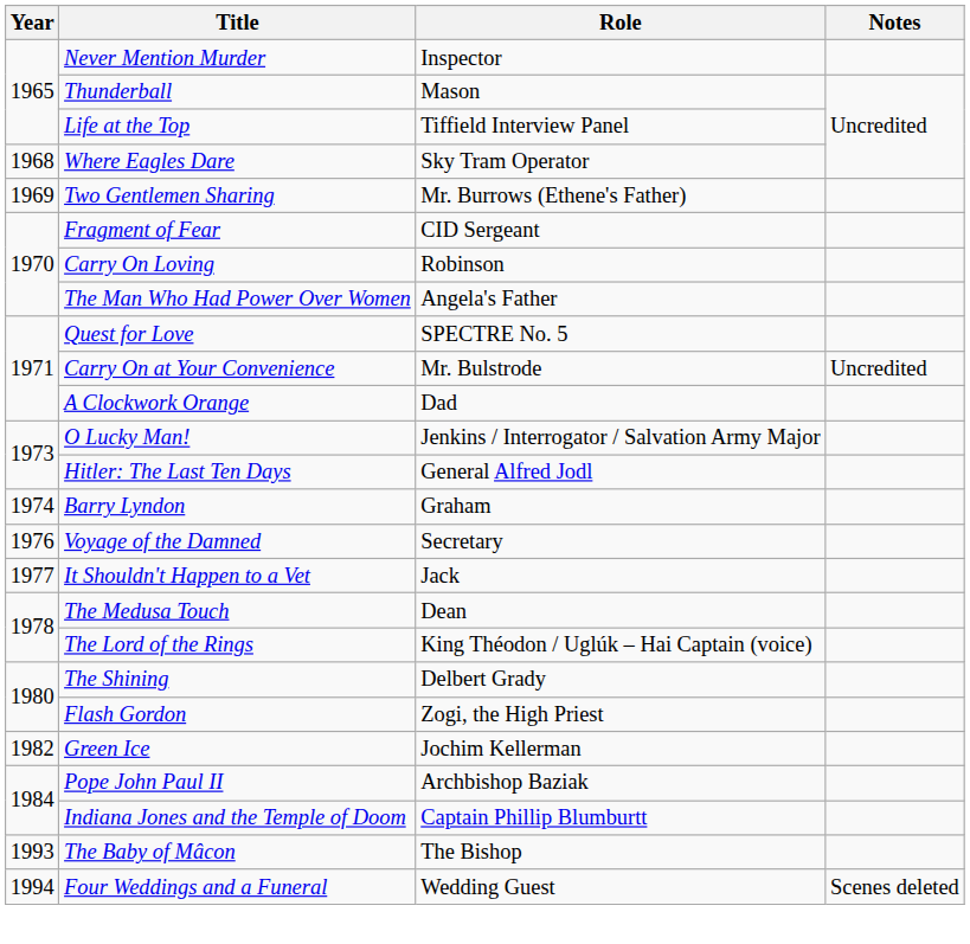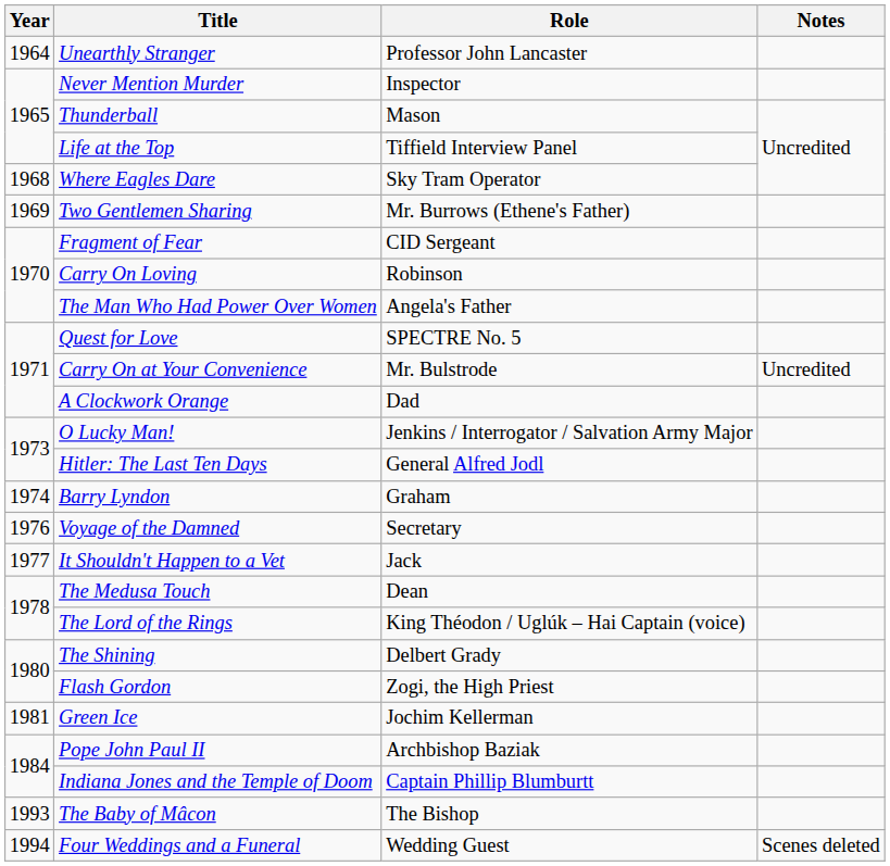+ row: 1964 | Unearthly Stranger | Professor John Lancaster
Green Ice | Year: 1982 -> 1981
